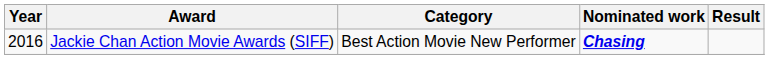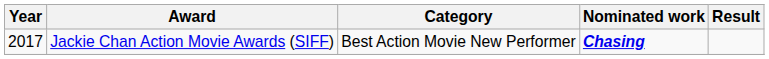Jackie Chan Action Movie Awards (SIFF) | Year: 2016 -> 2017
